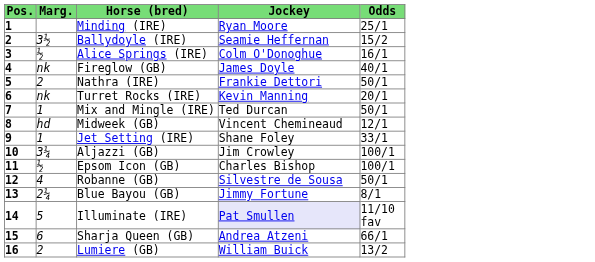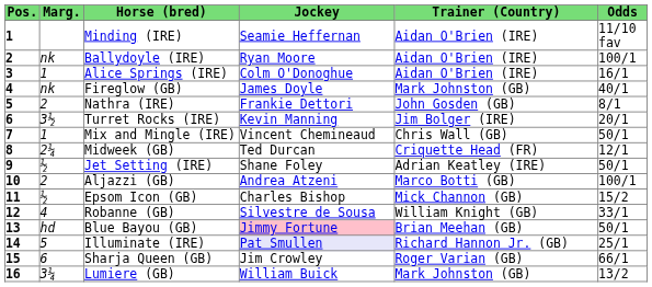+ column: Trainer (Country) | Aidan O'Brien (IRE) | Aidan O'Brien (IRE) | Aidan O'Brien (IRE) | Mark Johnston (GB) | John Gosden (GB) | Jim Bolger (IRE) | Chris Wall (GB) | Criquette Head (FR) | Adrian Keatley (IRE) | Marco Botti (GB) | Mick Channon (GB) | William Knight (GB) | Brian Meehan (GB) | Richard Hannon Jr. (GB) | Roger Varian (GB) | Mark Johnston (GB)
Minding (IRE) | Jockey: Ryan Moore -> Seamie Heffernan
Minding (IRE) | Odds: 25/1 -> 11/10 fav
Ballydoyle (IRE) | Marg.: 3½ -> nk
Ballydoyle (IRE) | Jockey: Seamie Heffernan -> Ryan Moore
Ballydoyle (IRE) | Odds: 15/2 -> 100/1
Alice Springs (IRE) | Marg.: ½ -> 1
Nathra (IRE) | Odds: 50/1 -> 8/1
Turret Rocks (IRE) | Marg.: nk -> 3½
Mix and Mingle (IRE) | Jockey: Ted Durcan -> Vincent Chemineaud
Midweek (GB) | Marg.: hd -> 2¼
Midweek (GB) | Jockey: Vincent Chemineaud -> Ted Durcan
Jet Setting (IRE) | Marg.: 1 -> ½
Jet Setting (IRE) | Odds: 33/1 -> 50/1
Aljazzi (GB) | Marg.: 3¼ -> 2
Aljazzi (GB) | Jockey: Jim Crowley -> Andrea Atzeni
Epsom Icon (GB) | Odds: 100/1 -> 15/2
Robanne (GB) | Odds: 50/1 -> 33/1
Blue Bayou (GB) | Marg.: 2¼ -> hd
Blue Bayou (GB) | Jockey: no background -> pink background
Blue Bayou (GB) | Odds: 8/1 -> 50/1
Illuminate (IRE) | Odds: 11/10 fav -> 25/1
Sharja Queen (GB) | Jockey: Andrea Atzeni -> Jim Crowley
Lumiere (GB) | Marg.: 2 -> 3¼
